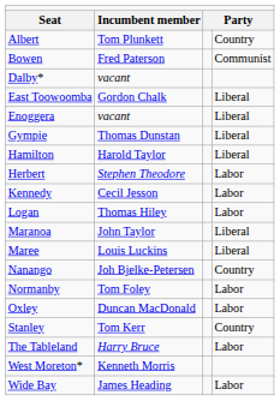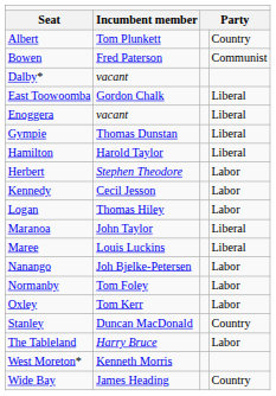Nanango | column 4: Country -> Labor
Oxley | column 2: Duncan MacDonald -> Tom Kerr
Stanley | column 2: Tom Kerr -> Duncan MacDonald
Wide Bay | column 4: Labor -> Country
